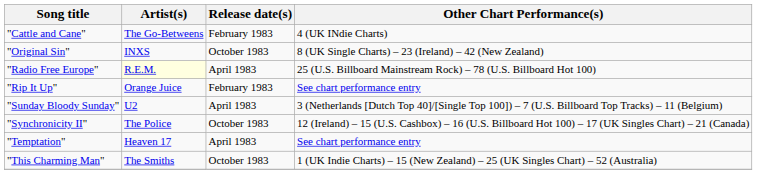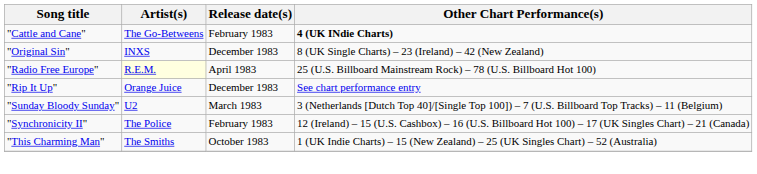"Cattle and Cane" | Other Chart Performance(s): normal -> bold
"Original Sin" | Release date(s): October 1983 -> December 1983
"Rip It Up" | Release date(s): February 1983 -> December 1983
"Sunday Bloody Sunday" | Release date(s): April 1983 -> March 1983
"Synchronicity II" | Release date(s): October 1983 -> February 1983
- row: "Temptation" | Heaven 17 | April 1983 | See chart performance entry
